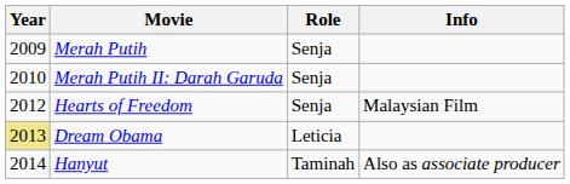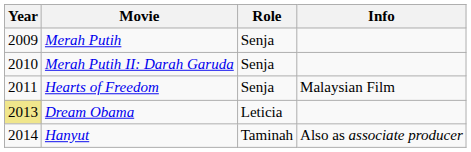Hearts of Freedom | Year: 2012 -> 2011
